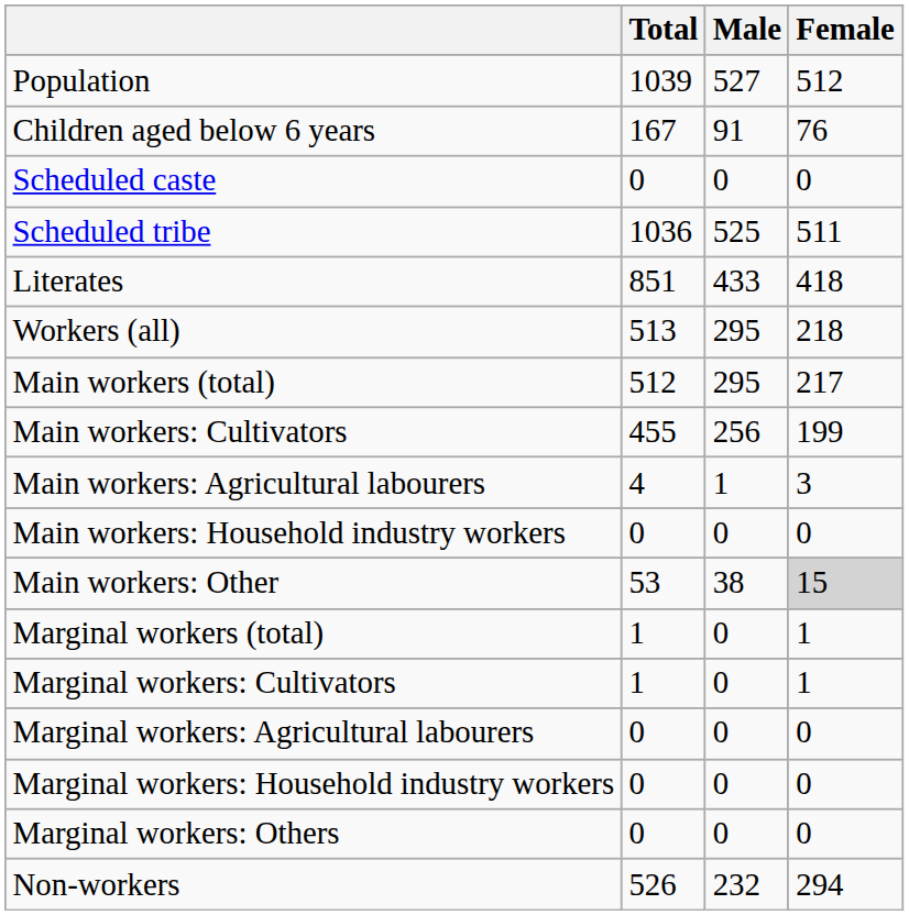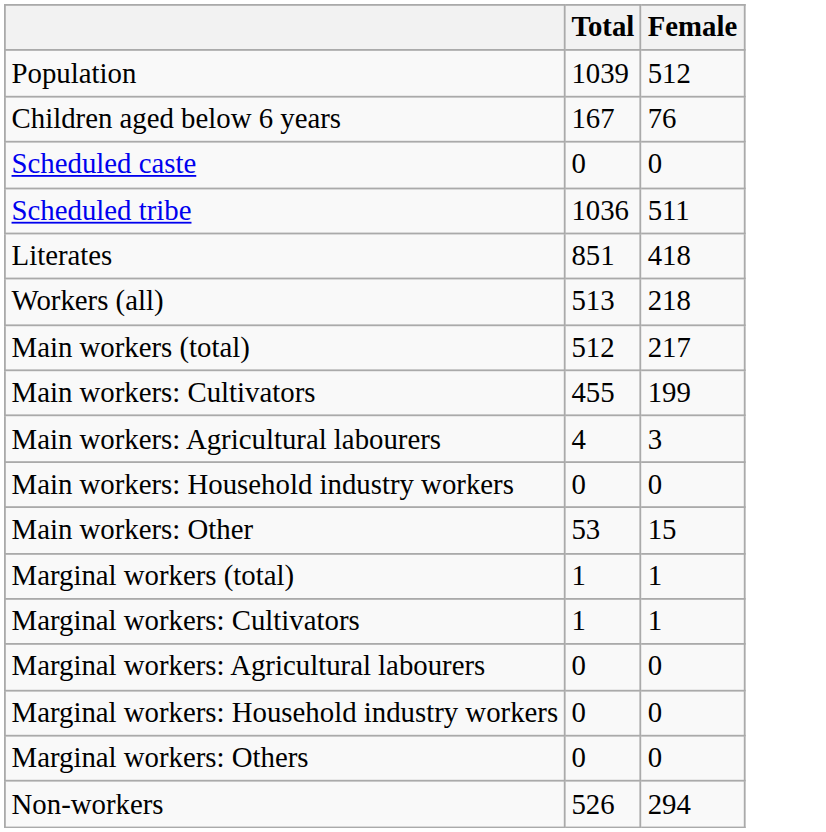- column: Male | 527 | 91 | 0 | 525 | 433 | 295 | 295 | 256 | 1 | 0 | 38 | 0 | 0 | 0 | 0 | 0 | 232
Main workers: Other | Female: lightgrey background -> no background
